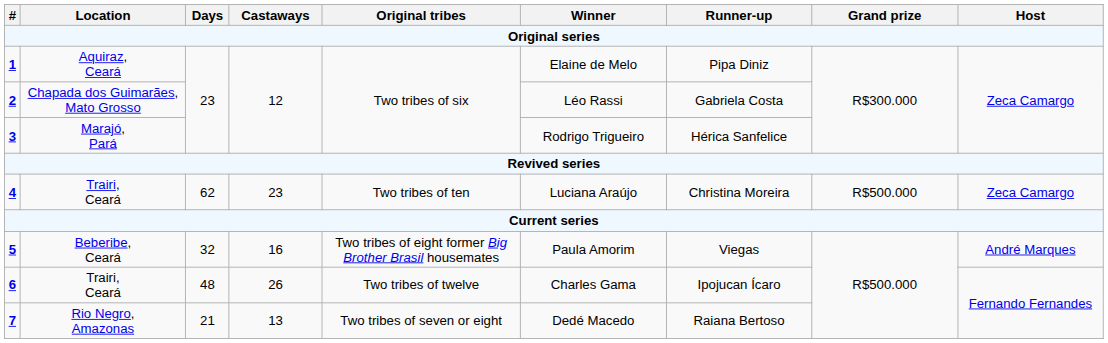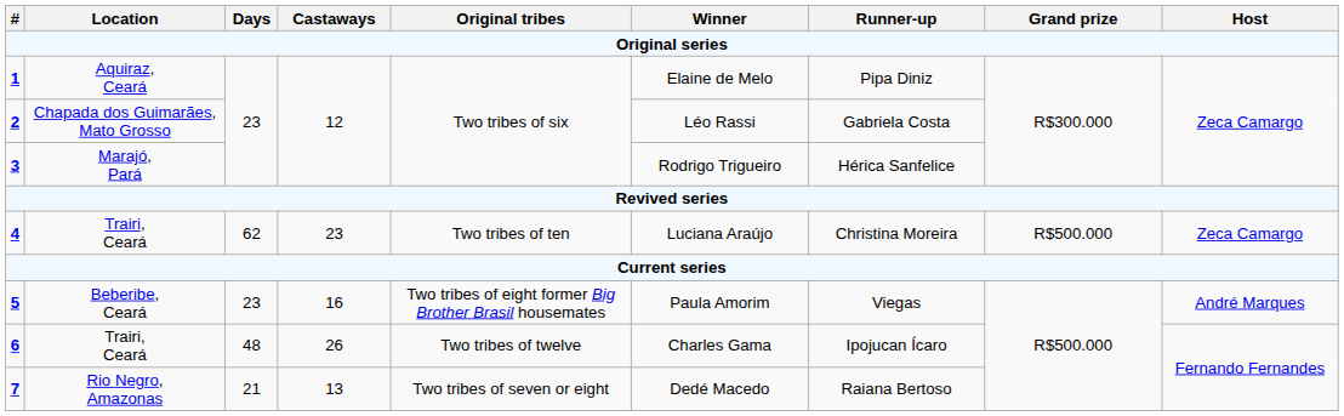Beberibe, Ceará | Days: 32 -> 23
